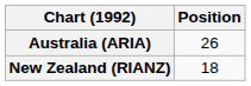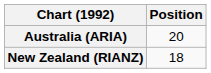Australia (ARIA) | Position: 26 -> 20
